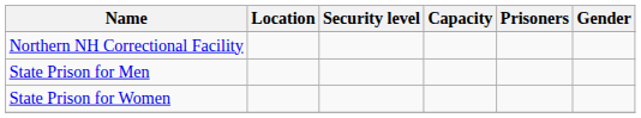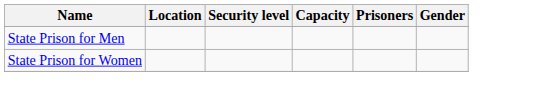- row: Northern NH Correctional Facility
